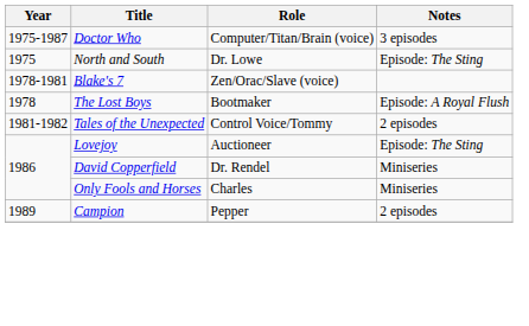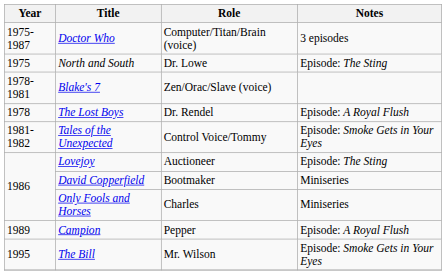The Lost Boys | Role: Bootmaker -> Dr. Rendel
Tales of the Unexpected | Notes: 2 episodes -> Episode: Smoke Gets in Your Eyes
David Copperfield | Role: Dr. Rendel -> Bootmaker
Campion | Notes: 2 episodes -> Episode: A Royal Flush
+ row: 1995 | The Bill | Mr. Wilson | Episode: Smoke Gets in Your Eyes
